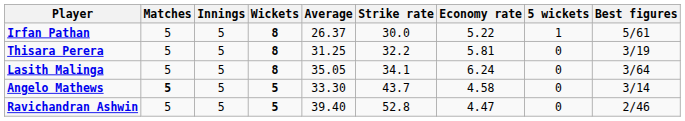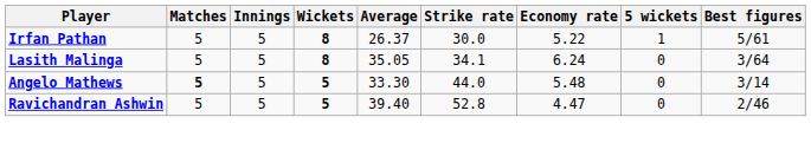- row: Thisara Perera | 5 | 5 | 8 | 31.25 | 32.2 | 5.81 | 0 | 3/19
Angelo Mathews | Strike rate: 43.7 -> 44.0
Angelo Mathews | Economy rate: 4.58 -> 5.48
